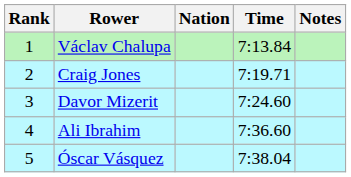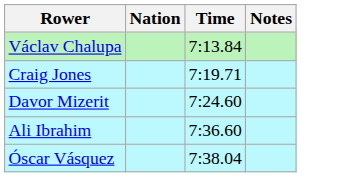- column: Rank | 1 | 2 | 3 | 4 | 5
